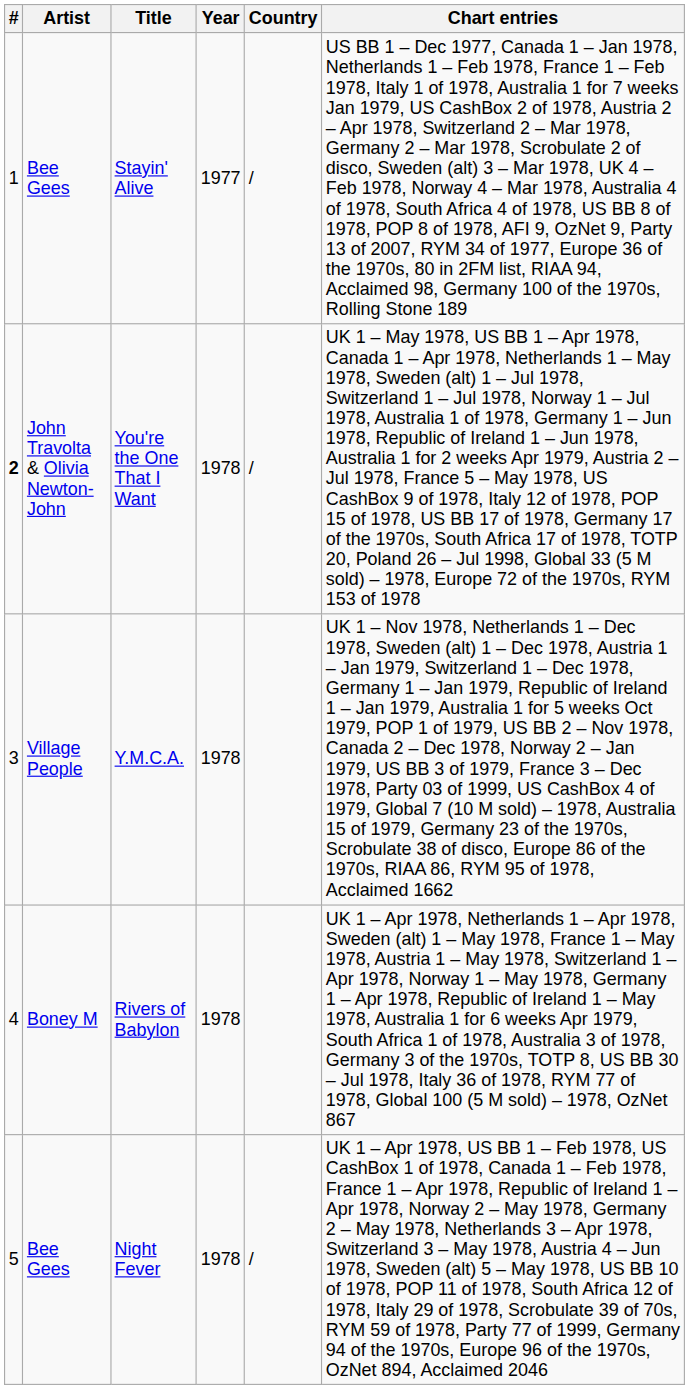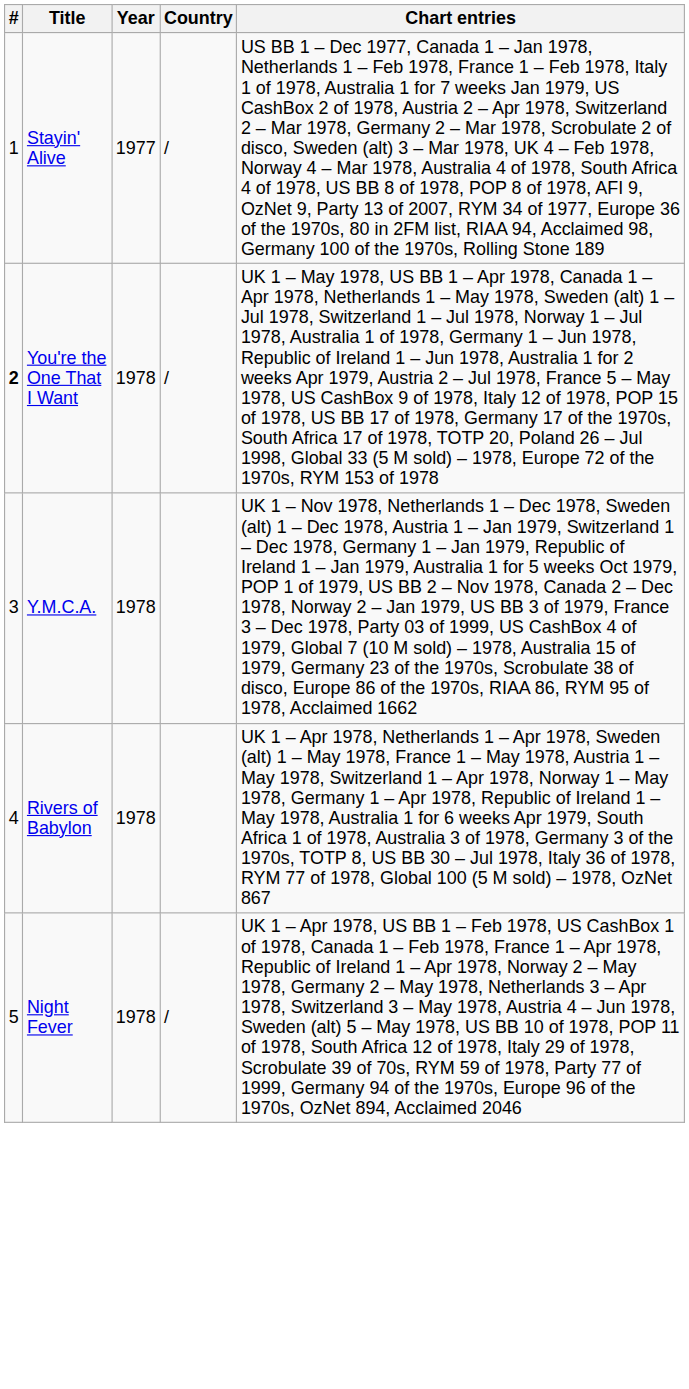- column: Artist | Bee Gees | John Travolta & Olivia Newton-John | Village People | Boney M | Bee Gees
